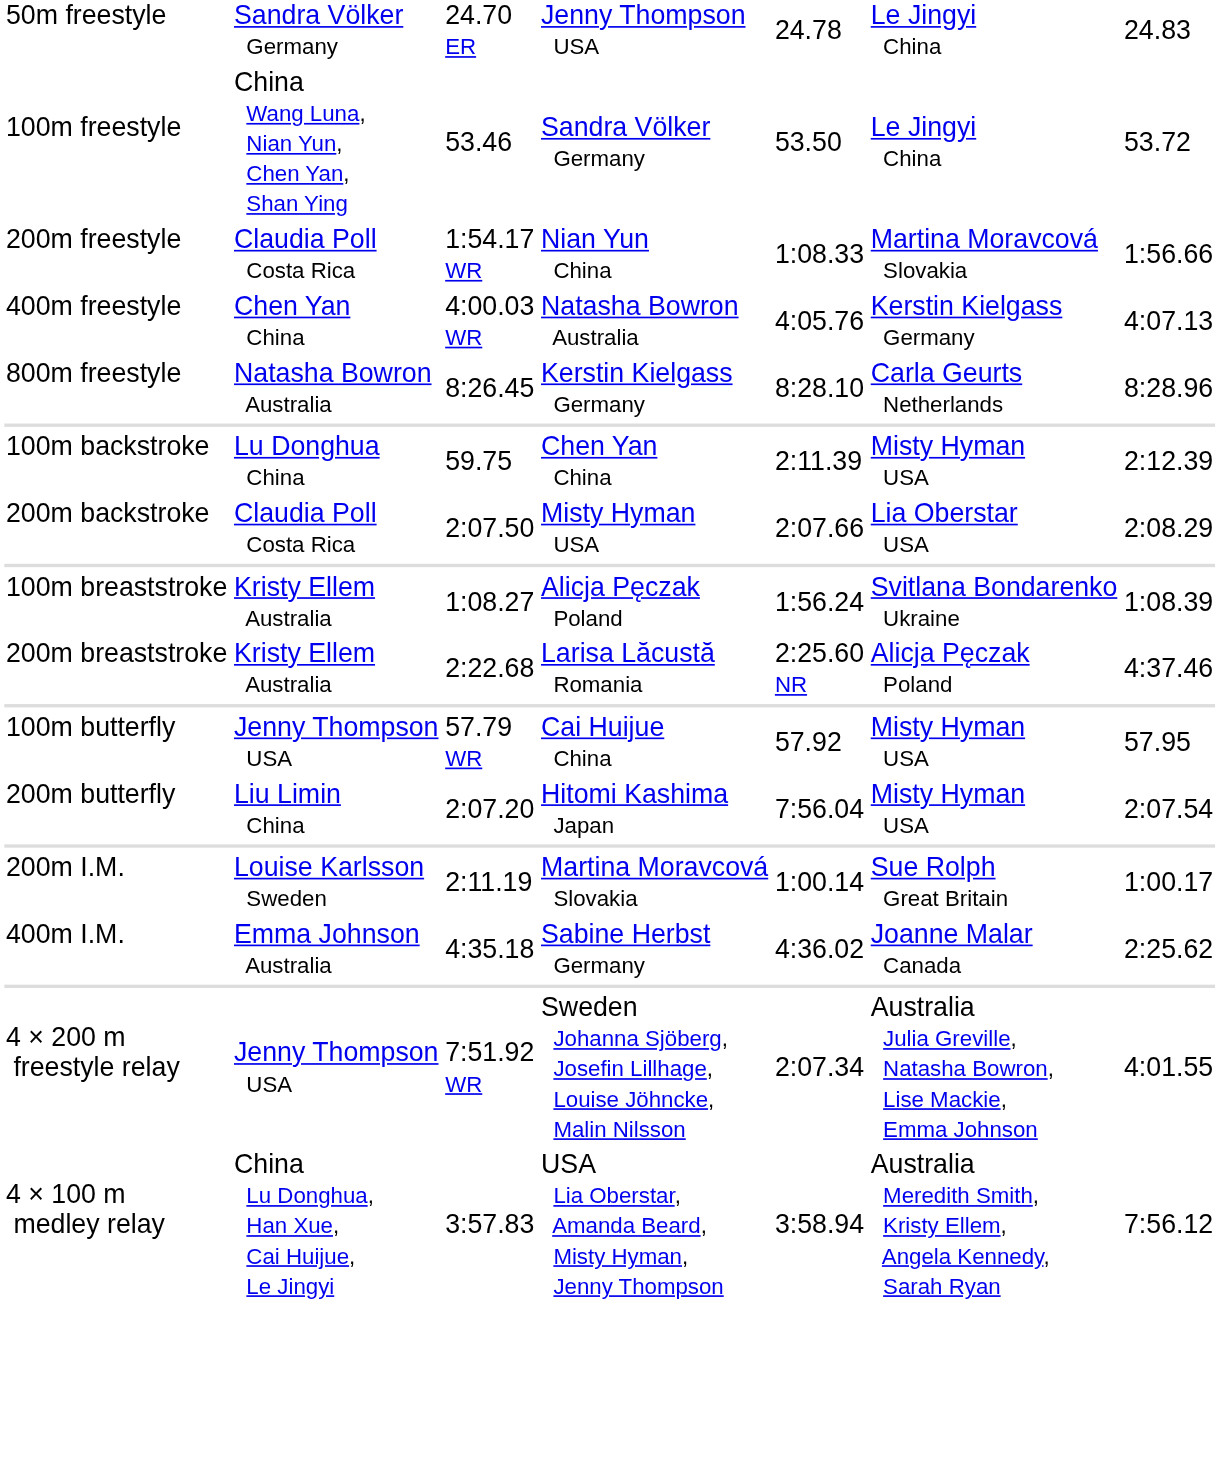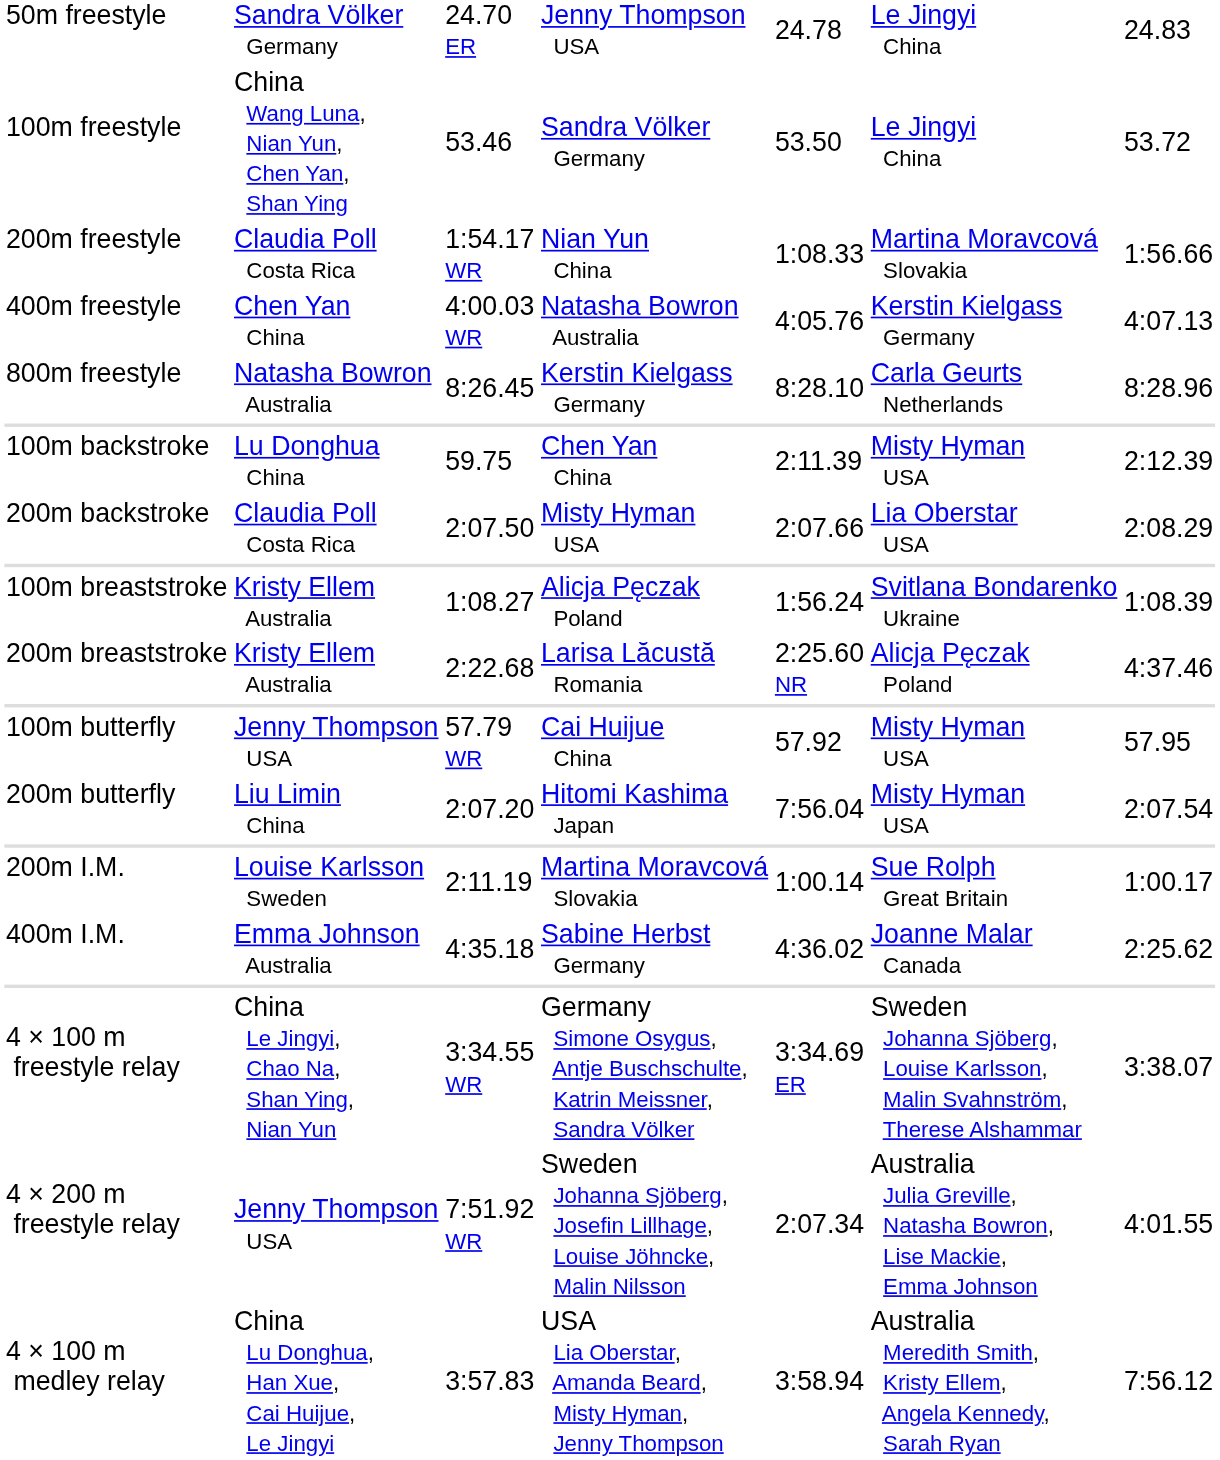+ row: 4 × 100 m freestyle relay | China Le Jingyi, Chao Na, Shan Ying, Nian Yun | 3:34.55 WR | Germany Simone Osygus, Antje Buschschulte, Katrin Meissner, Sandra Völker | 3:34.69 ER | Sweden Johanna Sjöberg, Louise Karlsson, Malin Svahnström, Therese Alshammar | 3:38.07
